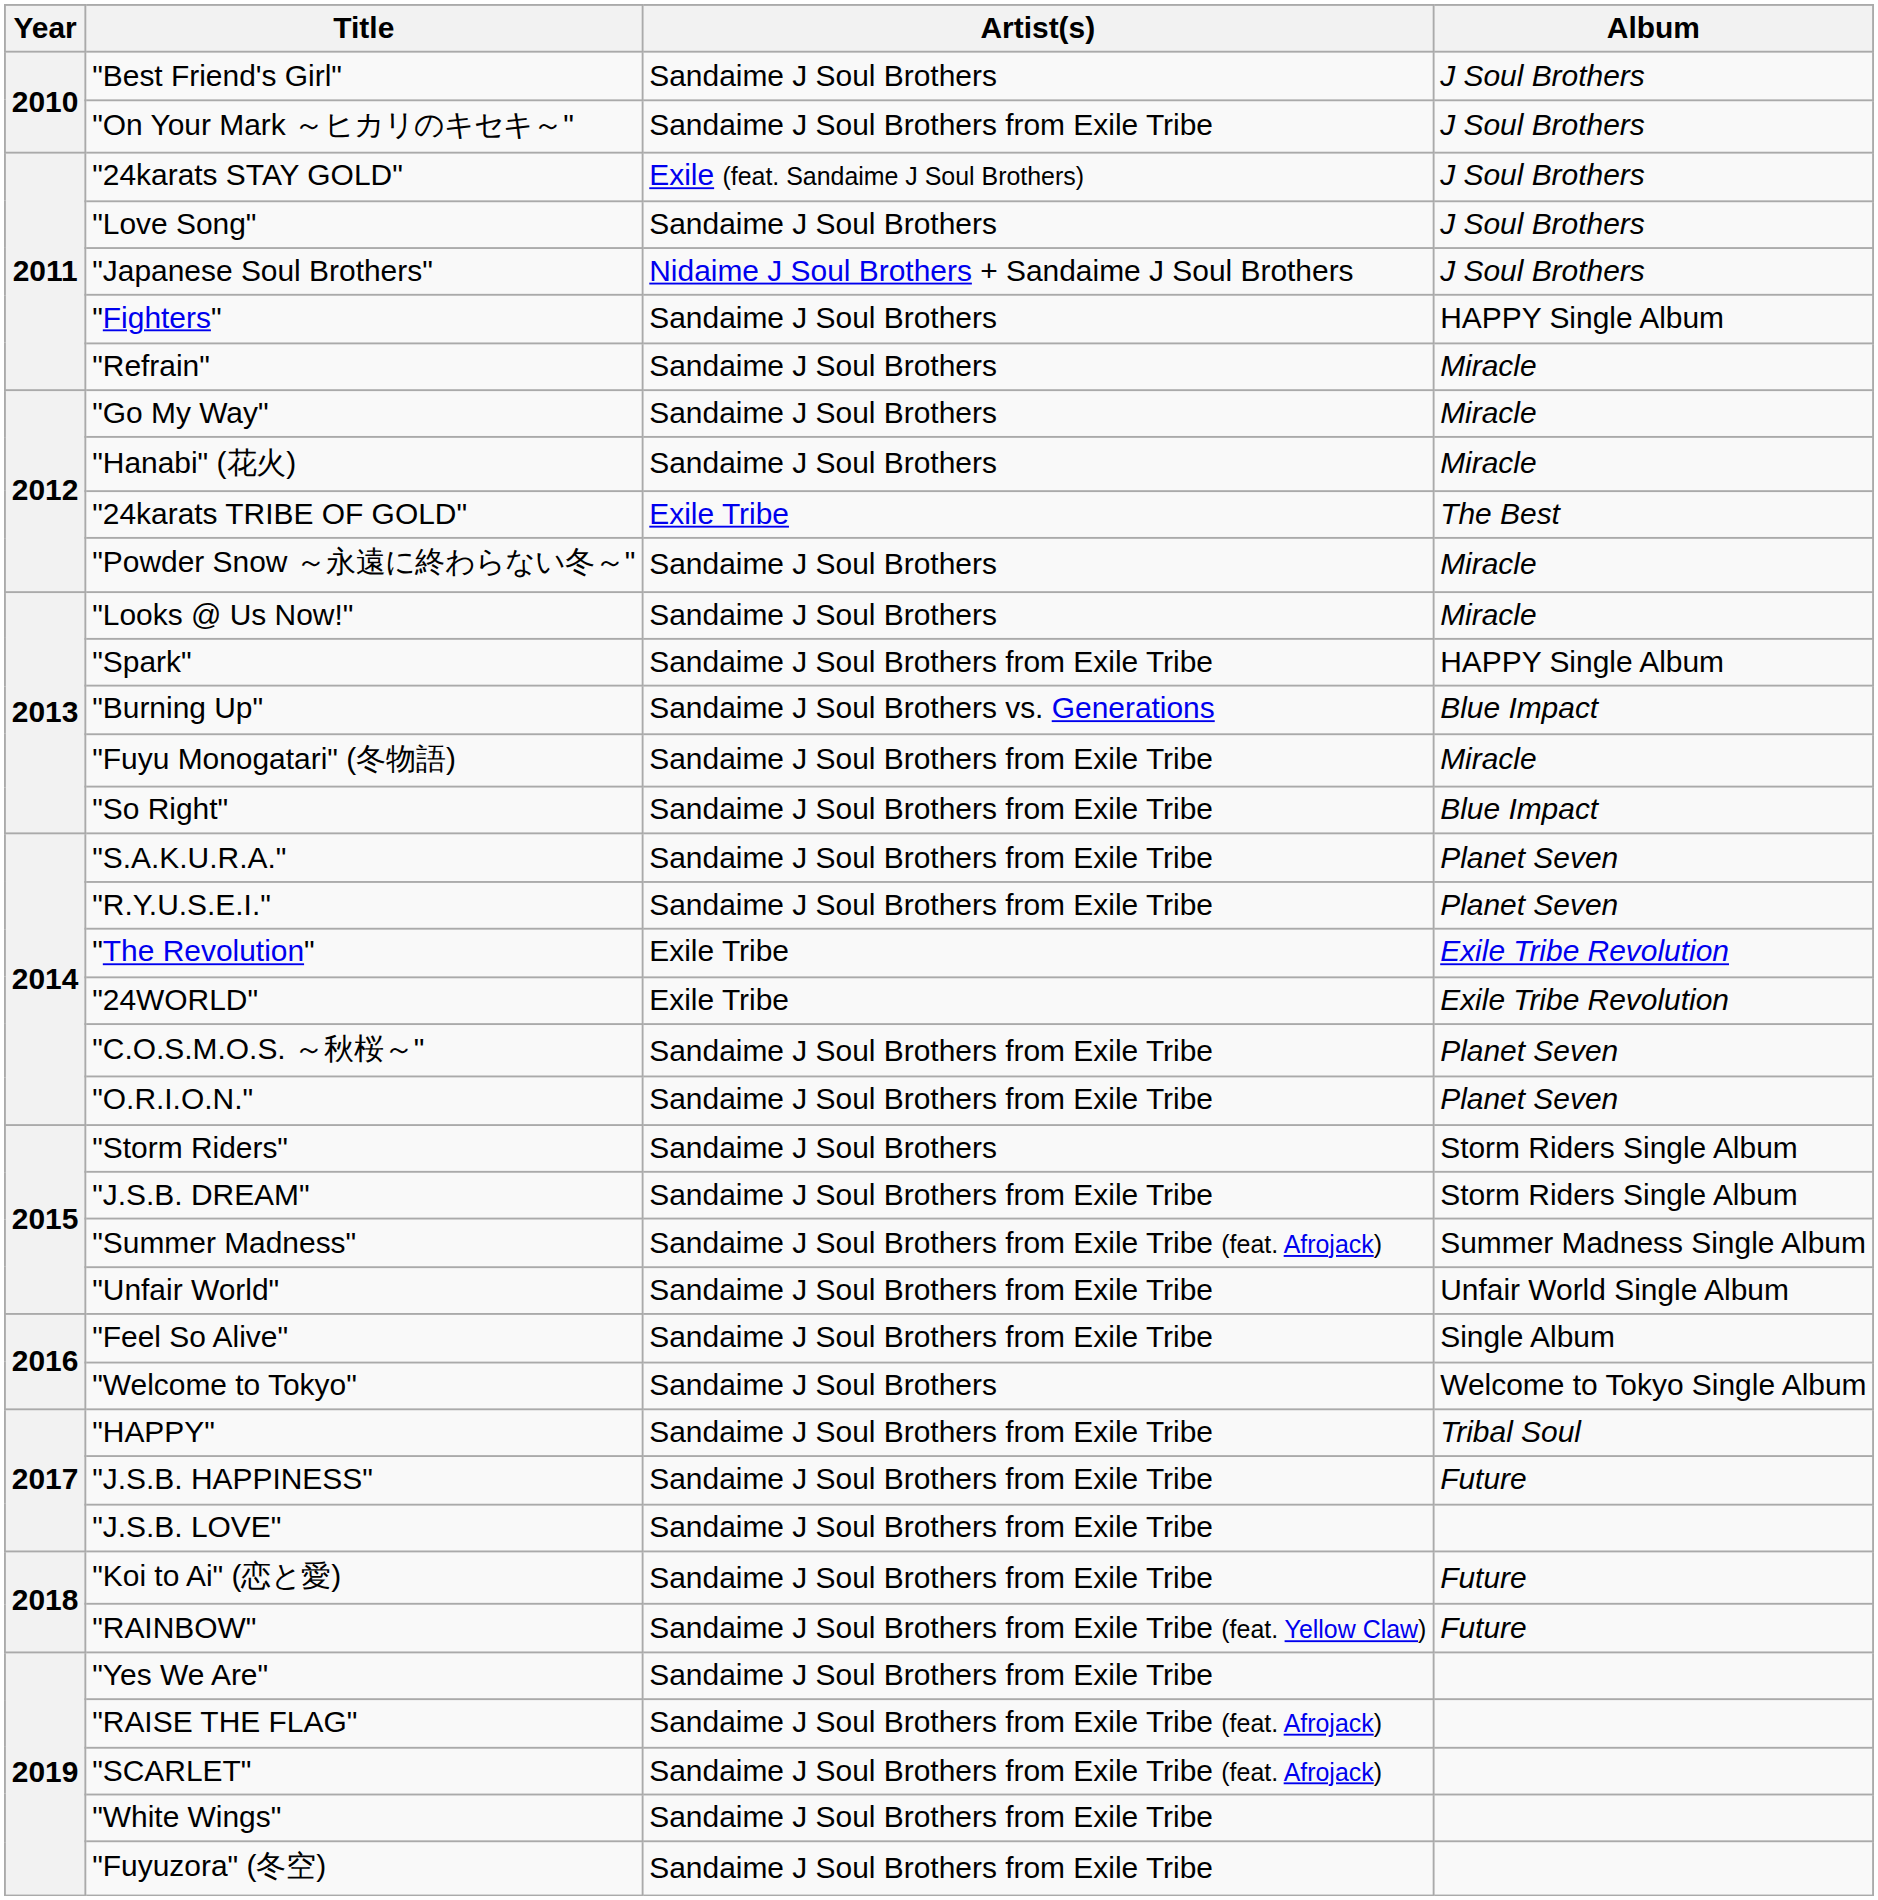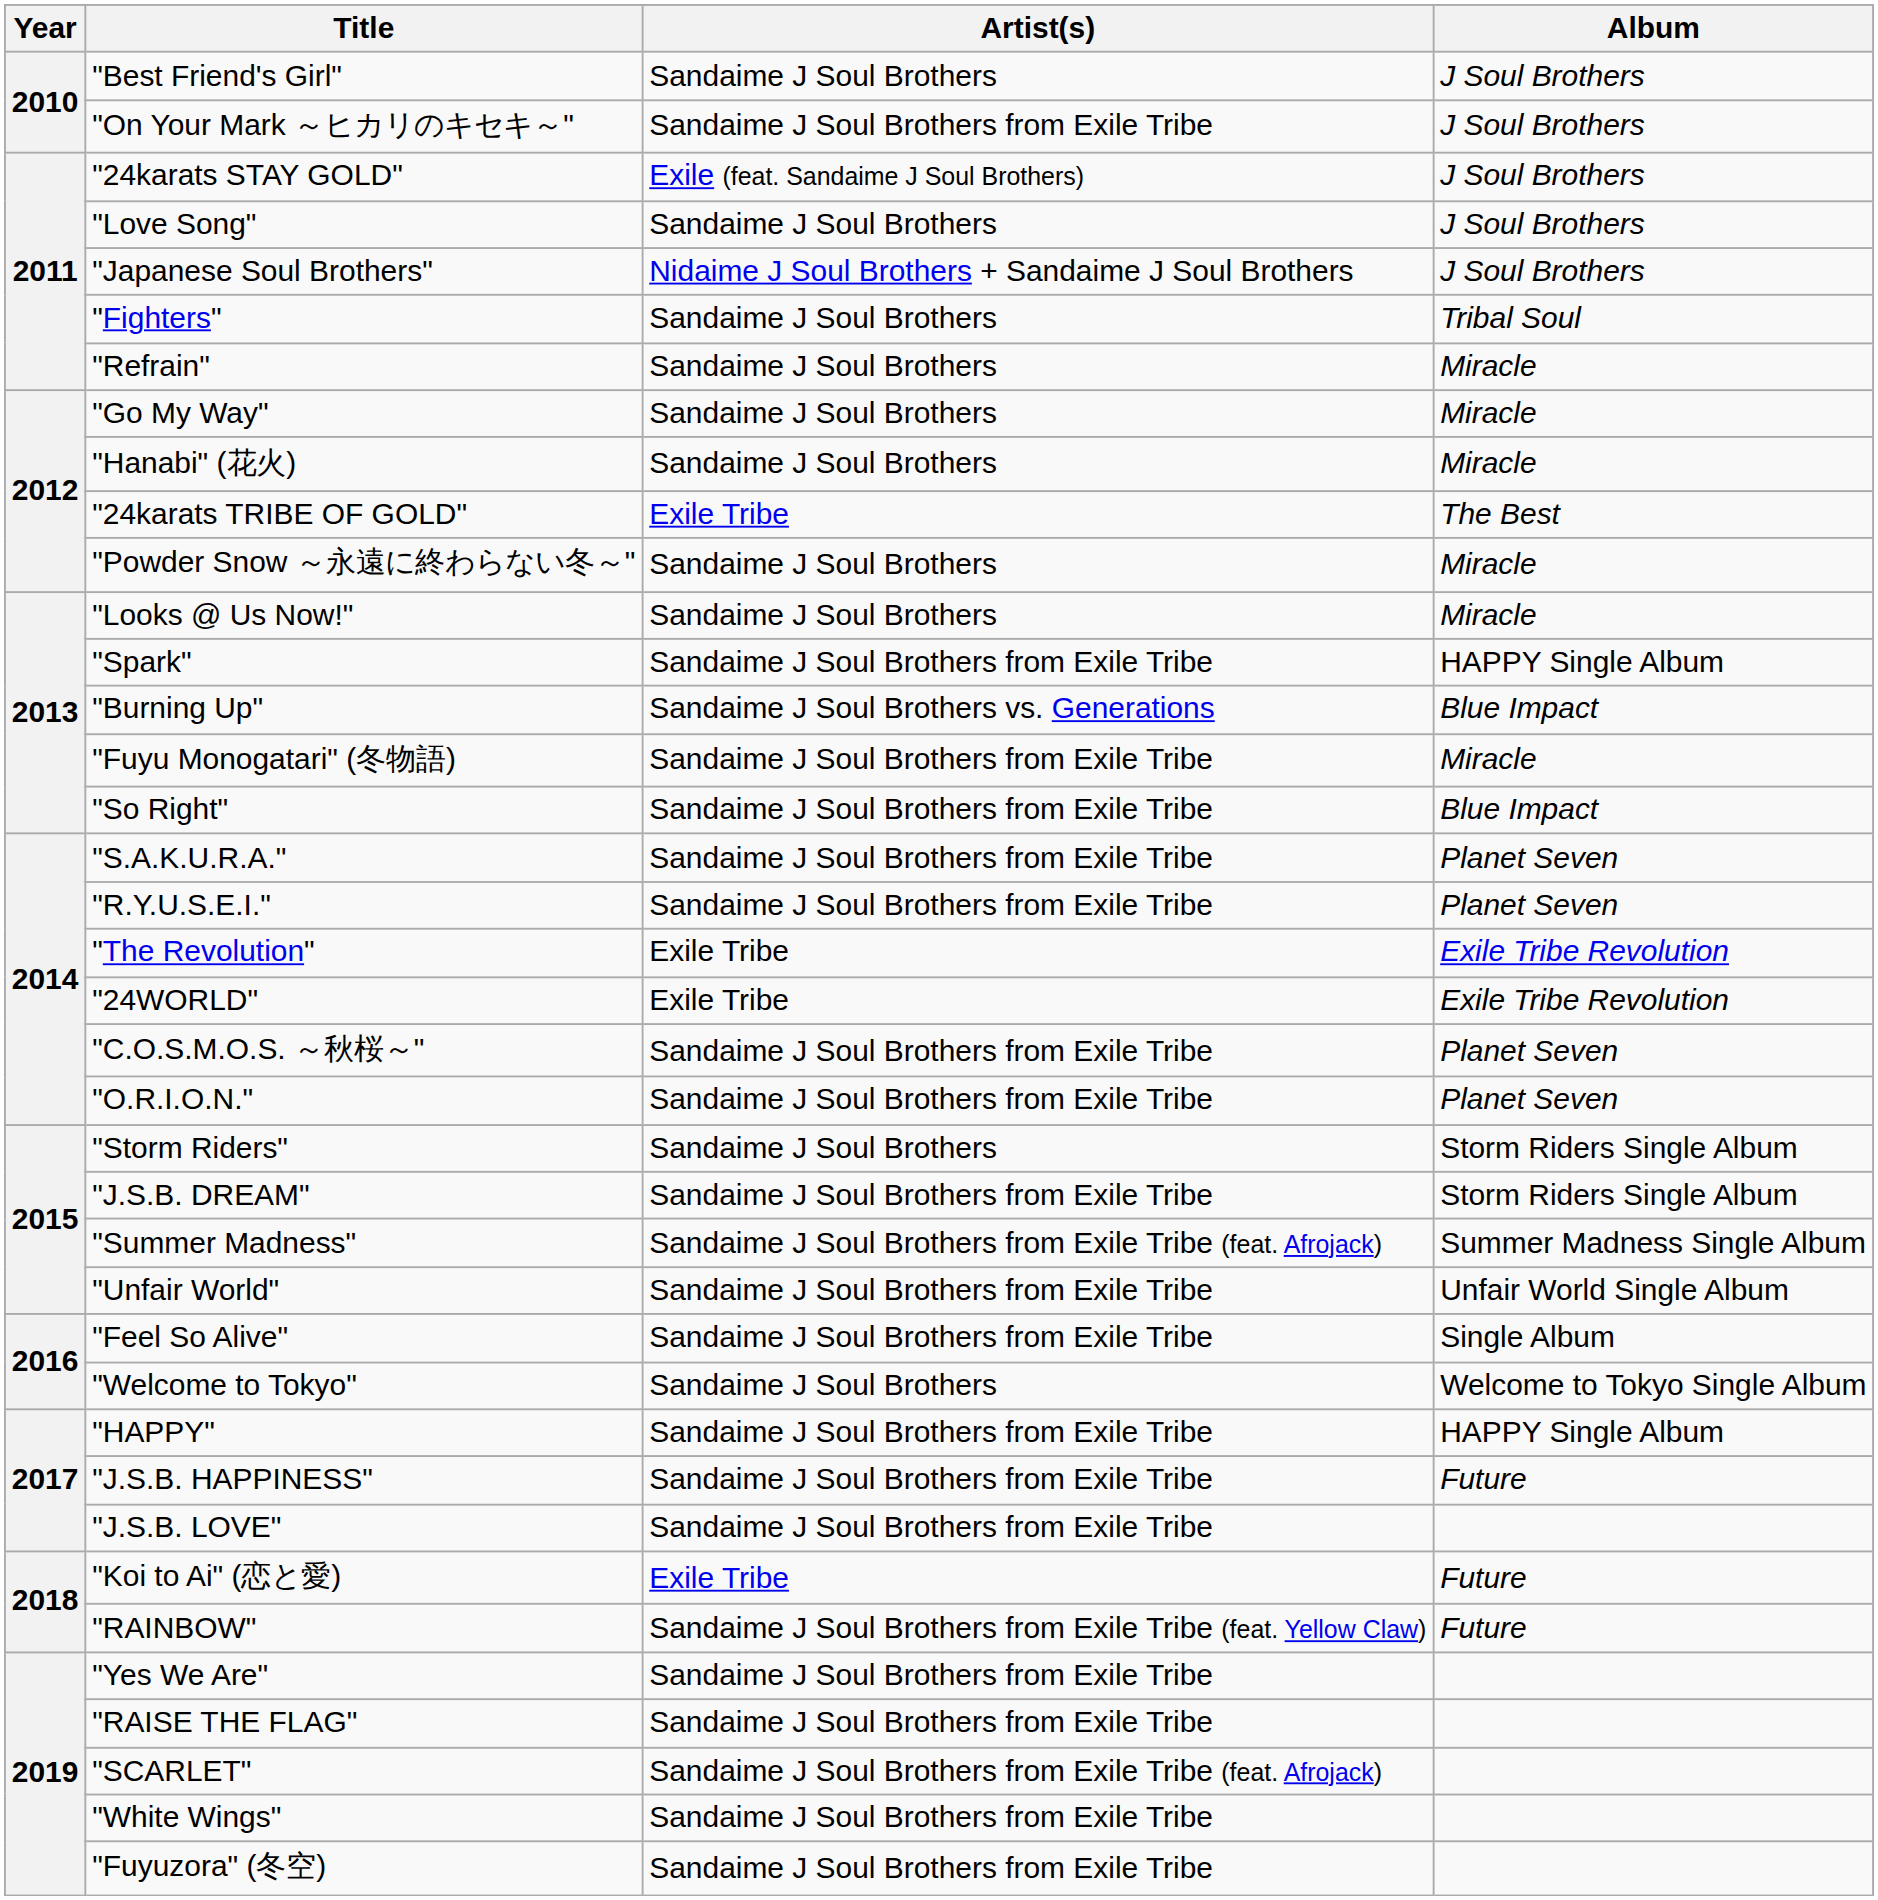"Fighters" | Album: HAPPY Single Album -> Tribal Soul
"HAPPY" | Album: Tribal Soul -> HAPPY Single Album
"Koi to Ai" (恋と愛) | Artist(s): Sandaime J Soul Brothers from Exile Tribe -> Exile Tribe
"RAISE THE FLAG" | Artist(s): Sandaime J Soul Brothers from Exile Tribe (feat. Afrojack) -> Sandaime J Soul Brothers from Exile Tribe
